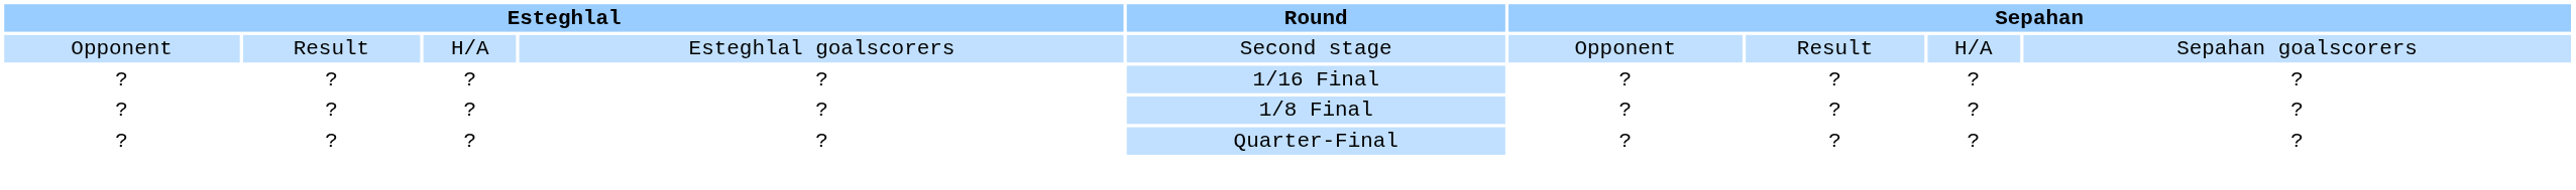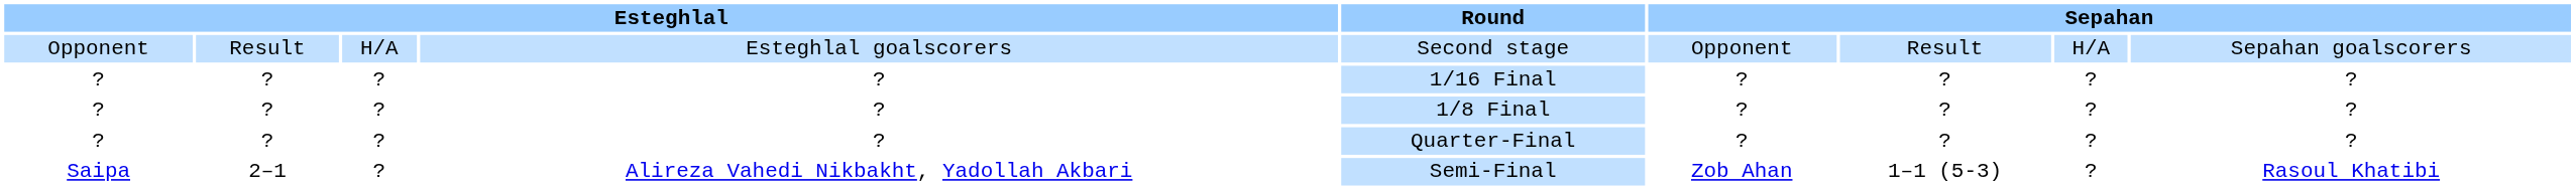+ row: Saipa | 2–1 | ? | Alireza Vahedi Nikbakht, Yadollah Akbari | Semi-Final | Zob Ahan | 1–1 (5-3) | ? | Rasoul Khatibi
